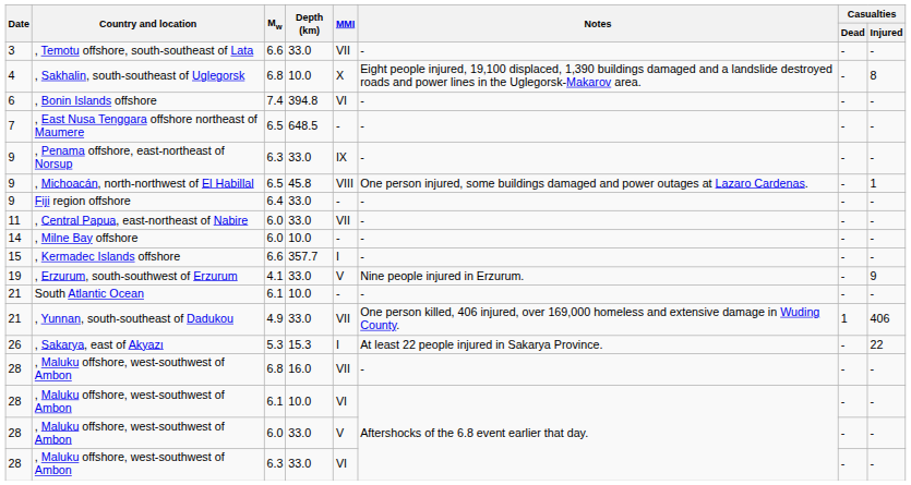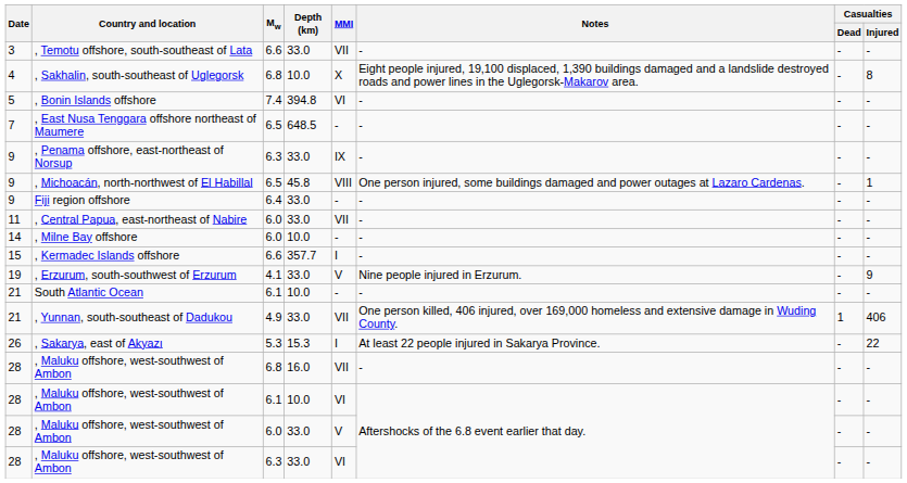, Bonin Islands offshore | Date: 6 -> 5
